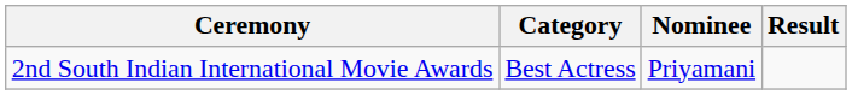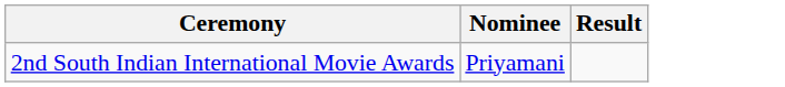- column: Category | Best Actress
